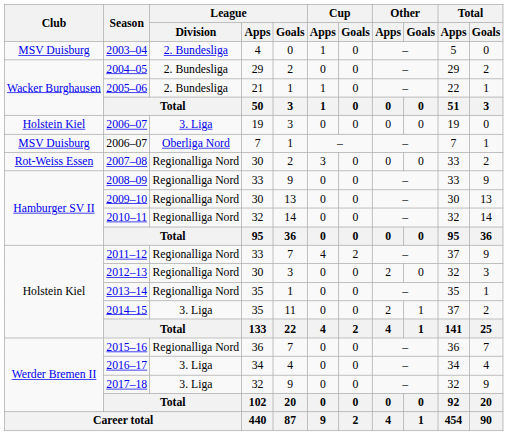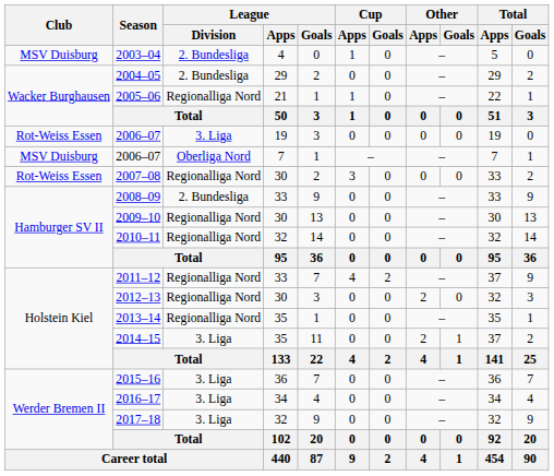2005–06 | League / Division: 2. Bundesliga -> Regionalliga Nord
2006–07 / 19 | Club: Holstein Kiel -> Rot-Weiss Essen
2008–09 | League / Division: Regionalliga Nord -> 2. Bundesliga
2015–16 | League / Division: Regionalliga Nord -> 3. Liga
